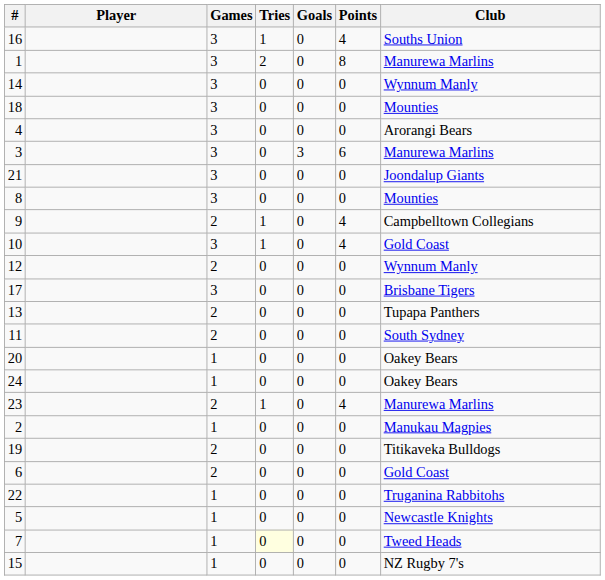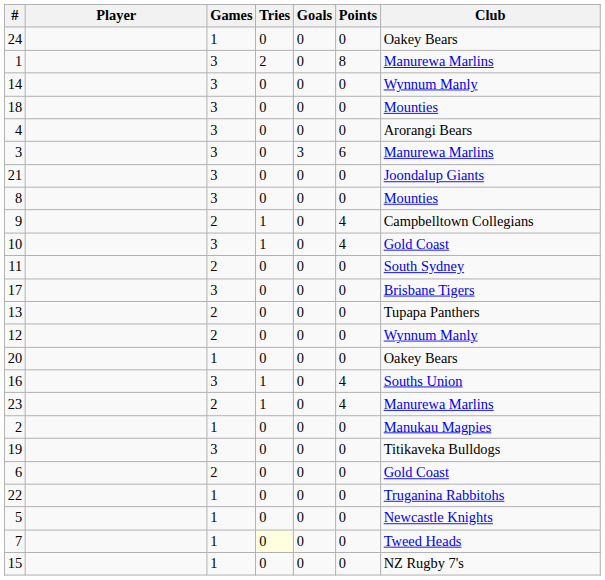rows swapped: 16 <-> 24
rows swapped: 11 <-> 12
19 | Games: 2 -> 3
